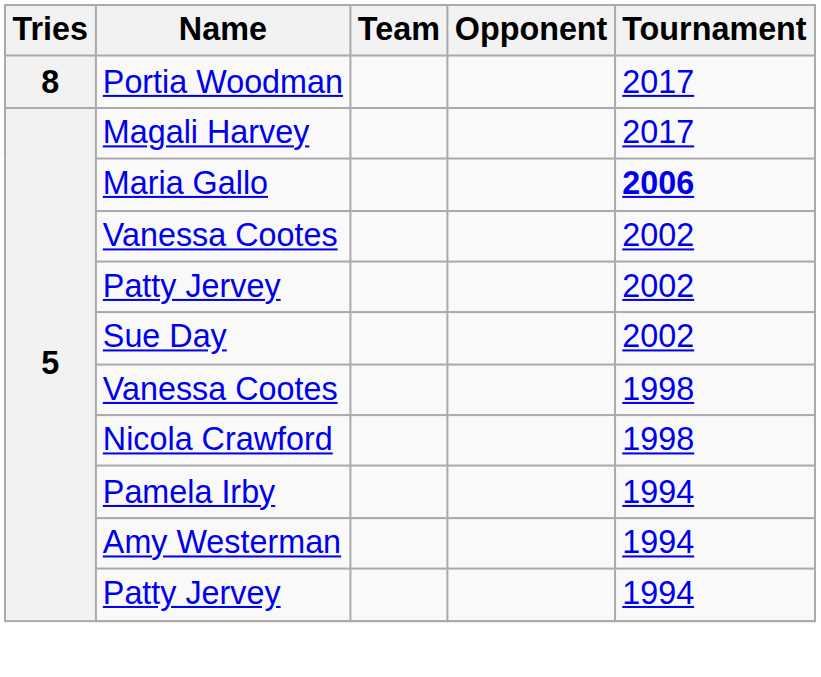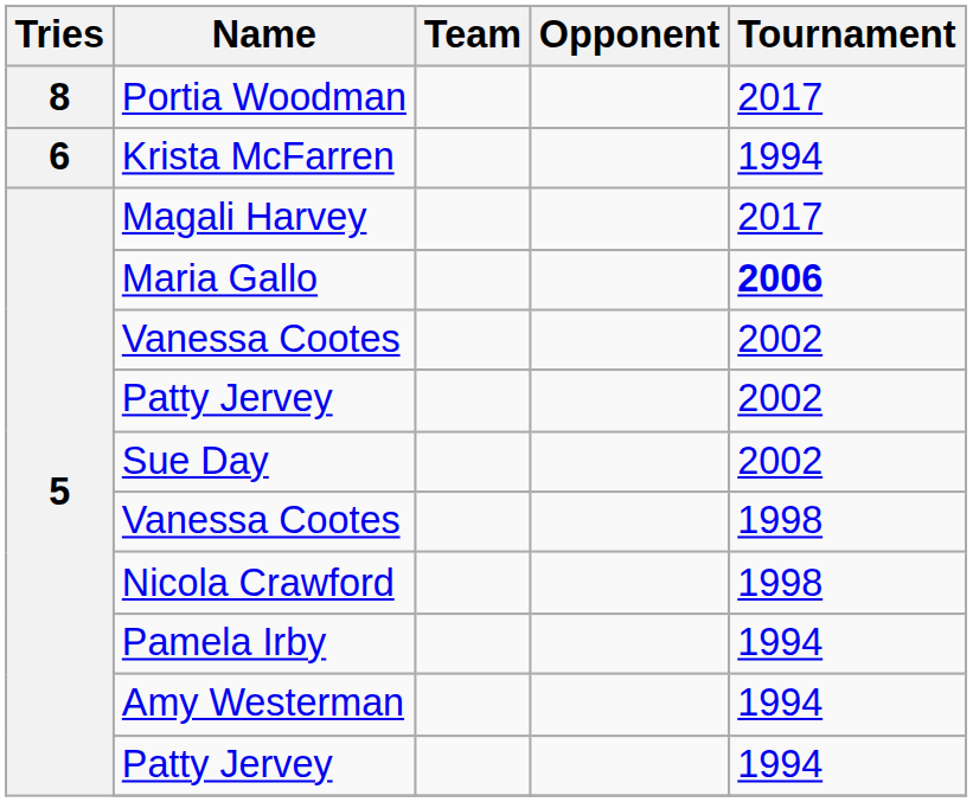+ row: 6 | Krista McFarren | 1994
